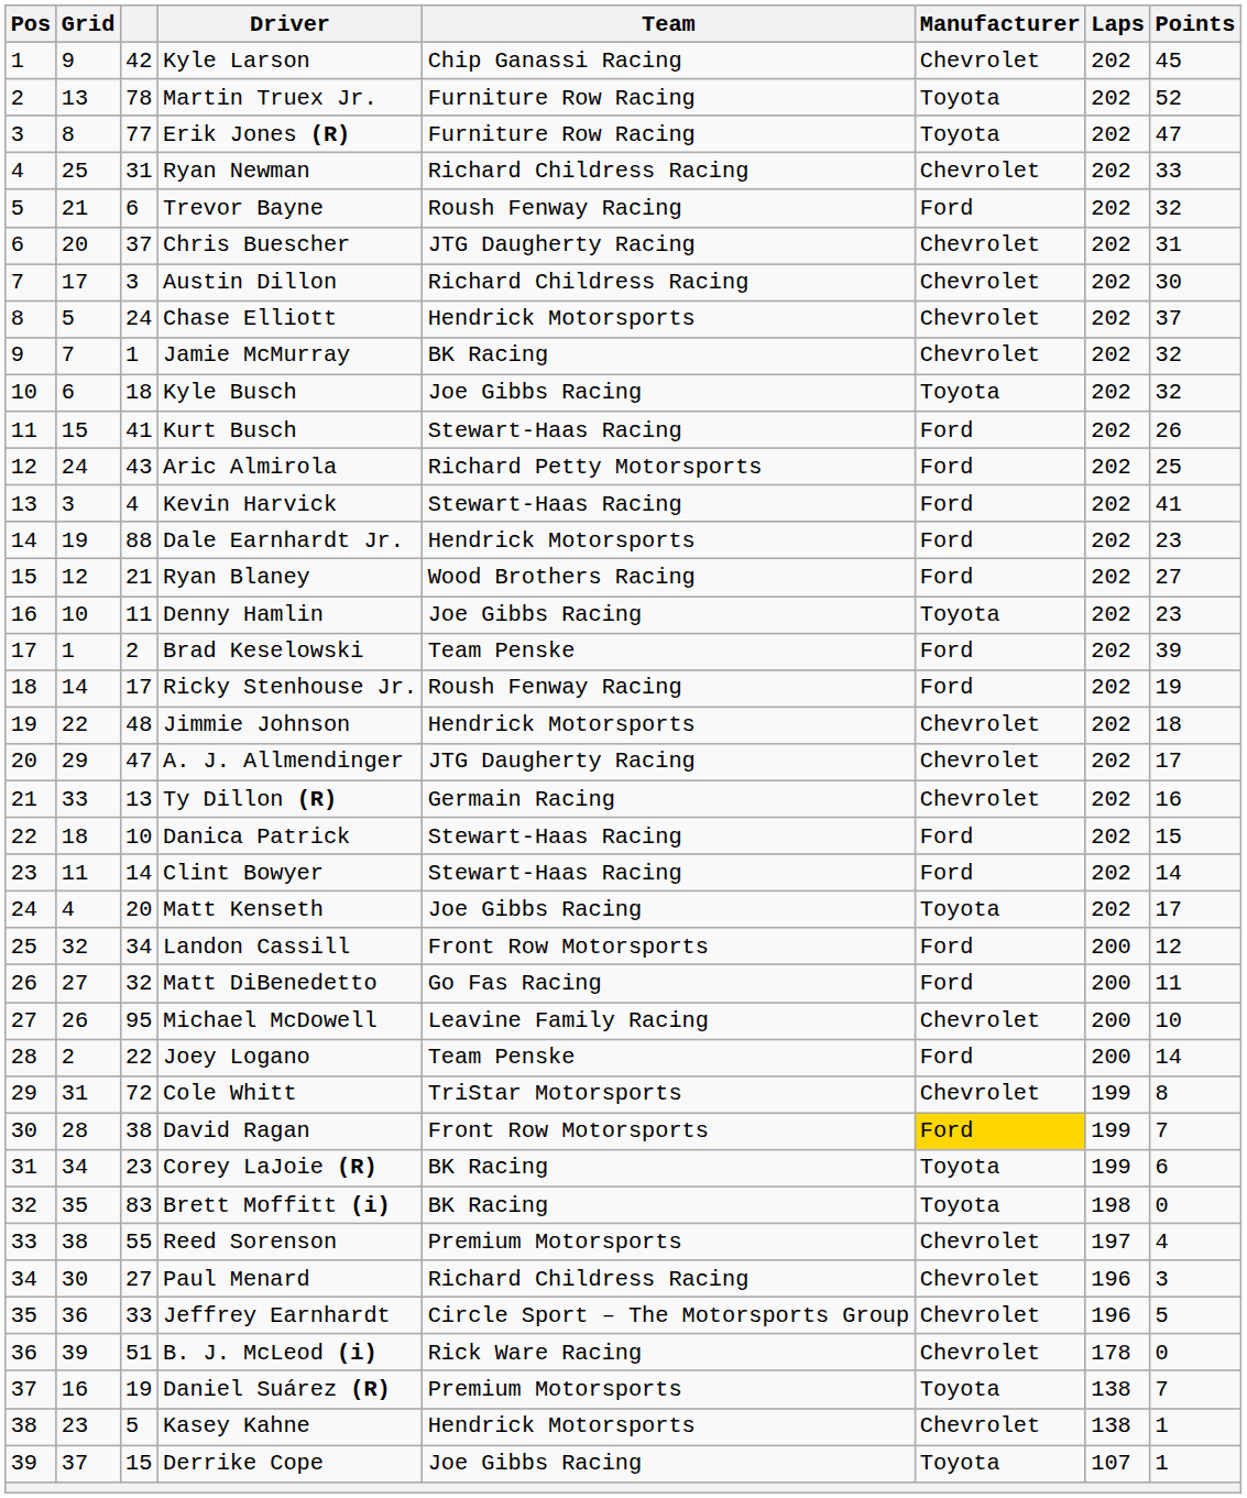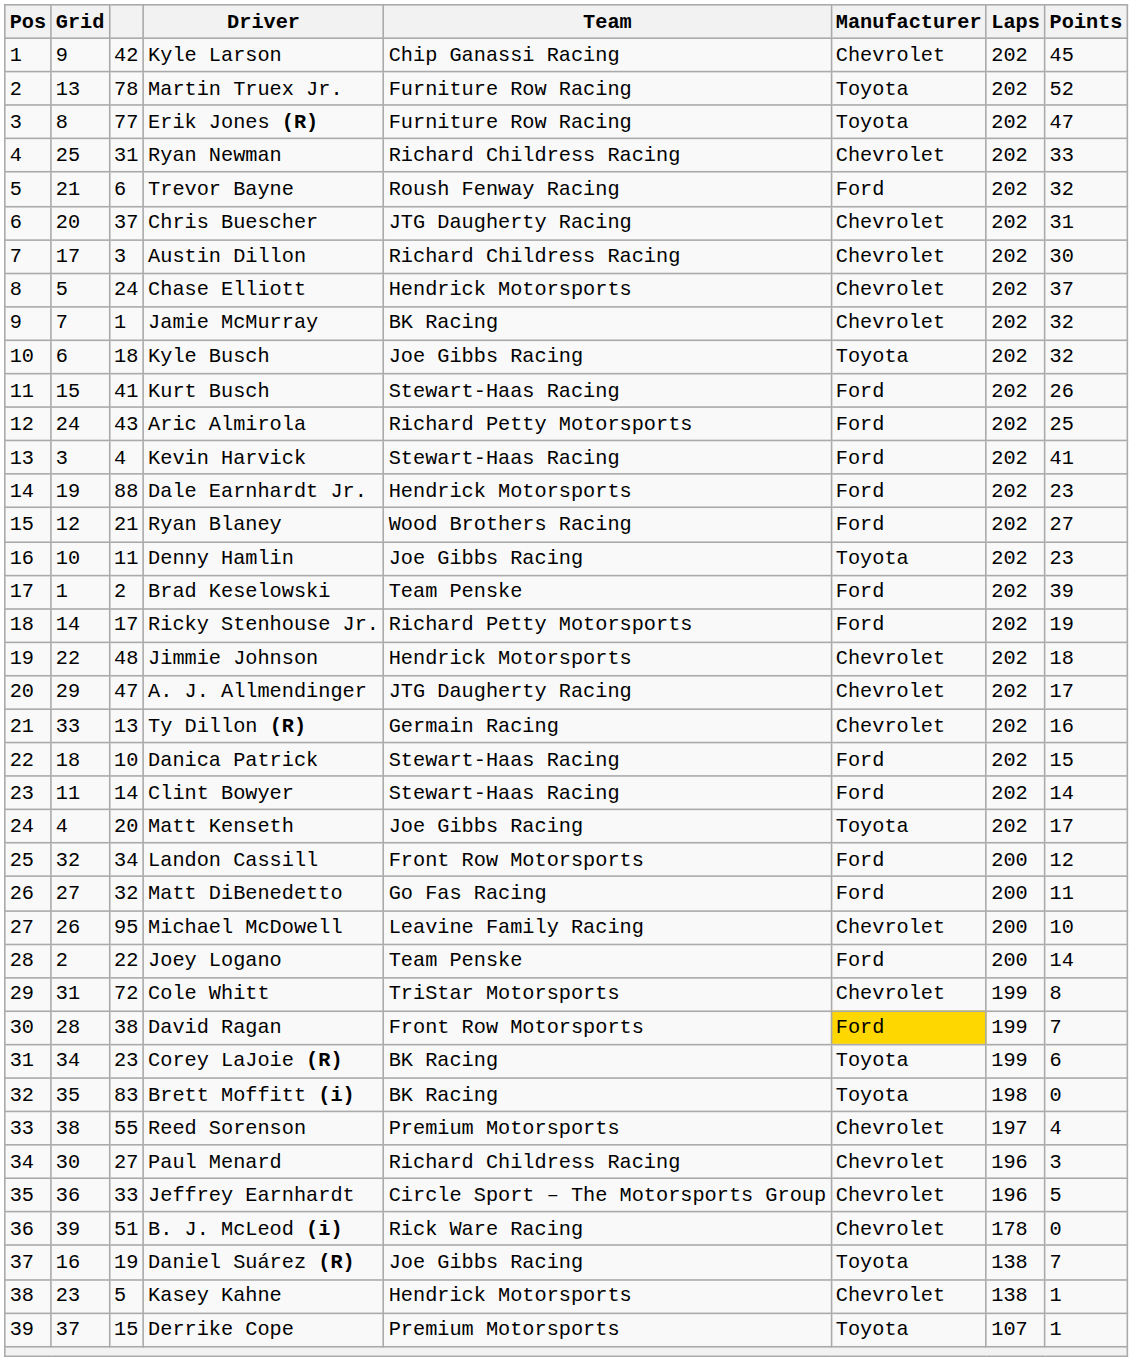Ricky Stenhouse Jr. | Team: Roush Fenway Racing -> Richard Petty Motorsports
Daniel Suárez (R) | Team: Premium Motorsports -> Joe Gibbs Racing
Derrike Cope | Team: Joe Gibbs Racing -> Premium Motorsports
